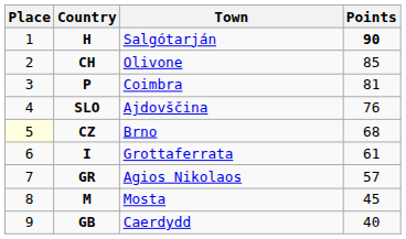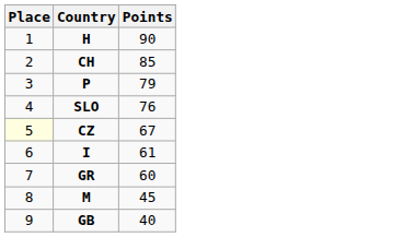- column: Town | Salgótarján | Olivone | Coimbra | Ajdovščina | Brno | Grottaferrata | Agios Nikolaos | Mosta | Caerdydd
H | Points: bold -> normal
P | Points: 81 -> 79
CZ | Points: 68 -> 67
GR | Points: 57 -> 60
